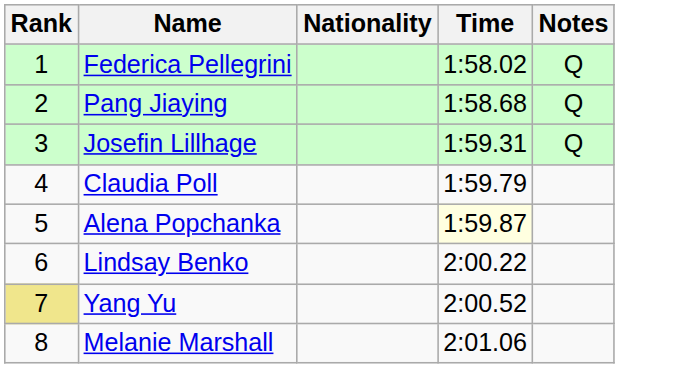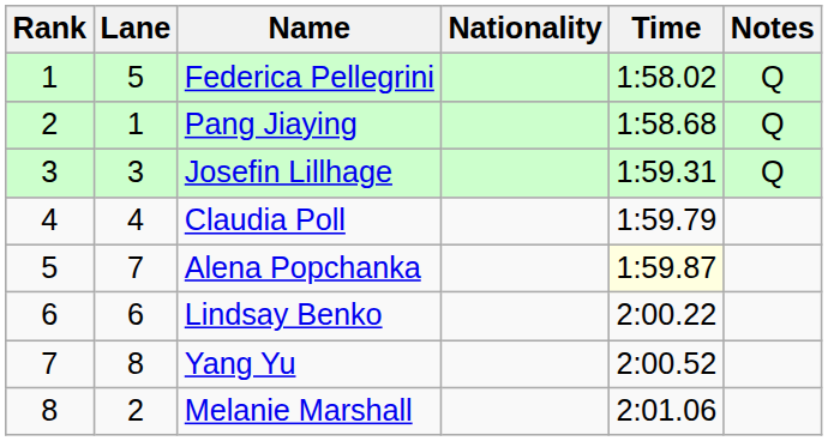+ column: Lane | 5 | 1 | 3 | 4 | 7 | 6 | 8 | 2
Yang Yu | Rank: khaki background -> no background
